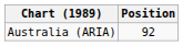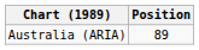Australia (ARIA) | Position: 92 -> 89
